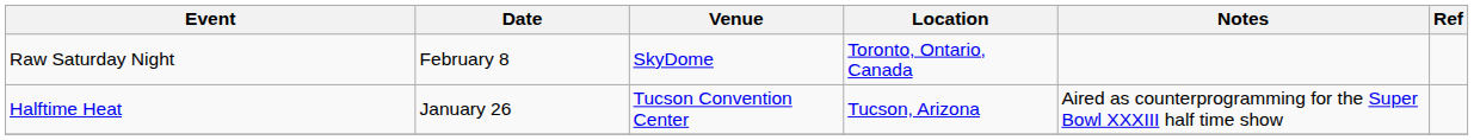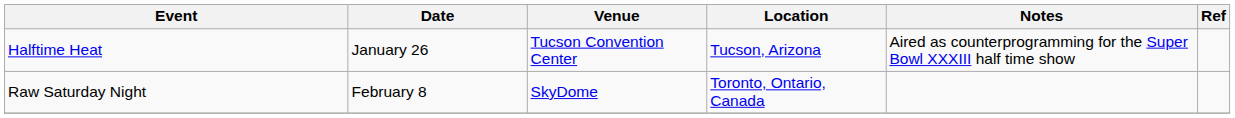rows swapped: Halftime Heat <-> Raw Saturday Night
